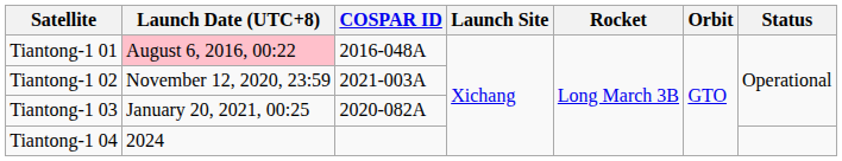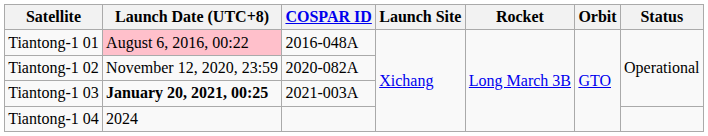Tiantong-1 02 | COSPAR ID: 2021-003A -> 2020-082A
Tiantong-1 03 | Launch Date (UTC+8): normal -> bold
Tiantong-1 03 | COSPAR ID: 2020-082A -> 2021-003A
